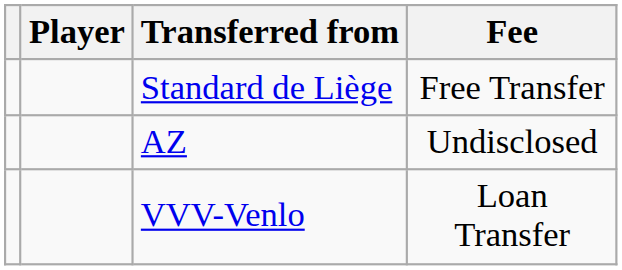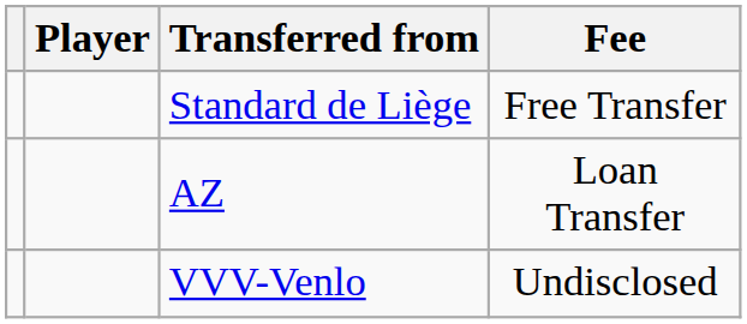AZ | Fee: Undisclosed -> Loan Transfer
VVV-Venlo | Fee: Loan Transfer -> Undisclosed
